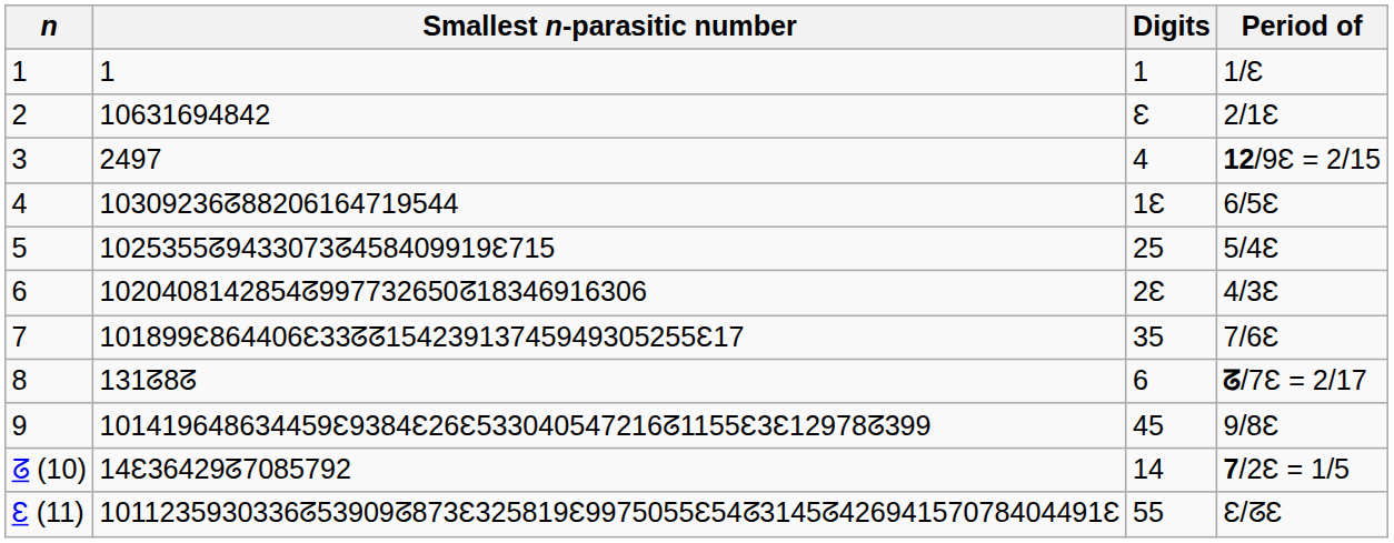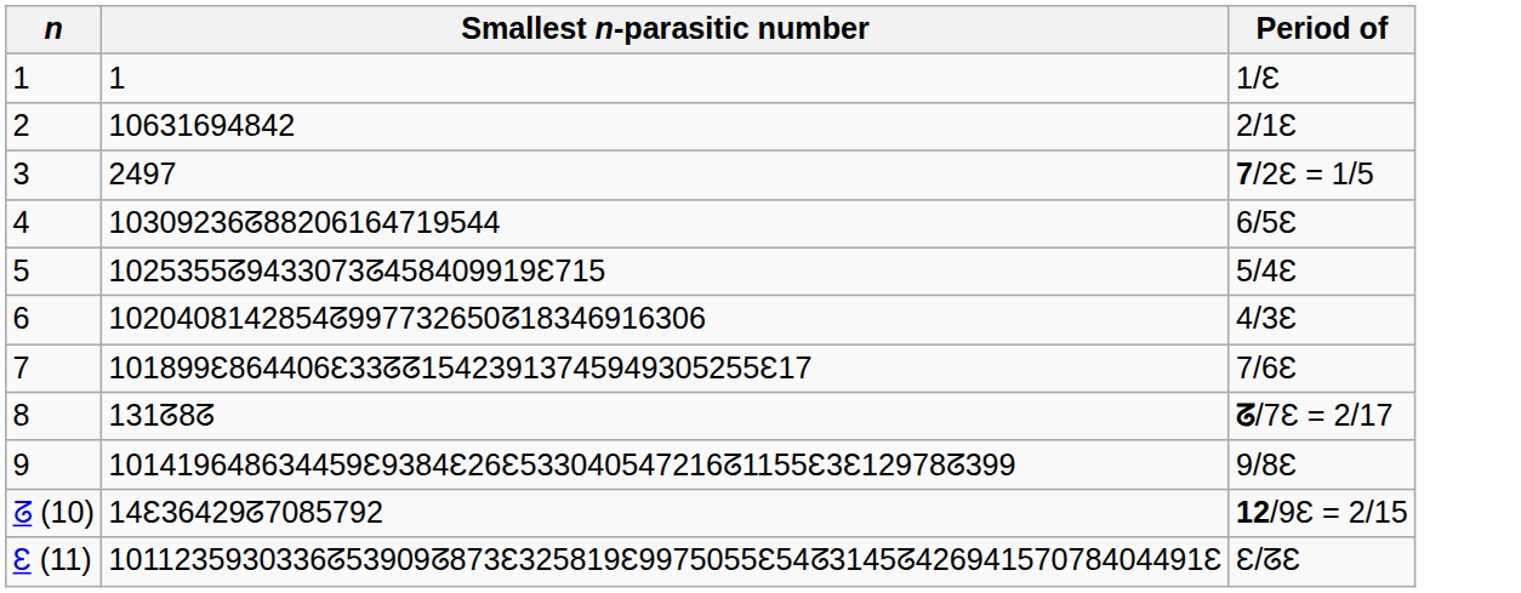- column: Digits | 1 | Ɛ | 4 | 1Ɛ | 25 | 2Ɛ | 35 | 6 | 45 | 14 | 55
2497 | Period of: 12/9Ɛ = 2/15 -> 7/2Ɛ = 1/5
14Ɛ36429ᘔ7085792 | Period of: 7/2Ɛ = 1/5 -> 12/9Ɛ = 2/15
